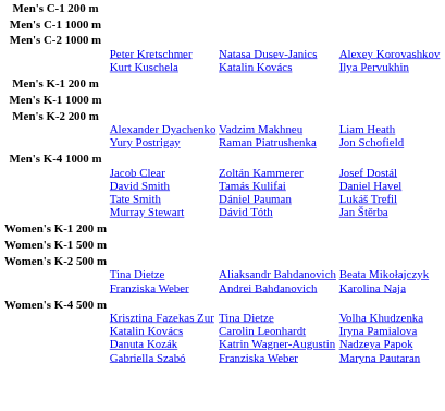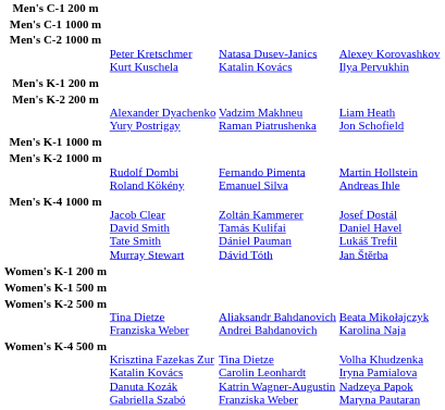rows swapped: Men's K-1 1000 m <-> Men's K-2 200 m
+ row: Men's K-2 1000 m | Rudolf Dombi Roland Kökény | Fernando Pimenta Emanuel Silva | Martin Hollstein Andreas Ihle
